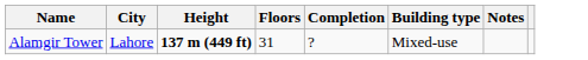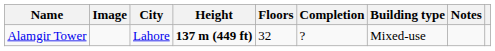+ column: Image
Alamgir Tower | Floors: 31 -> 32
